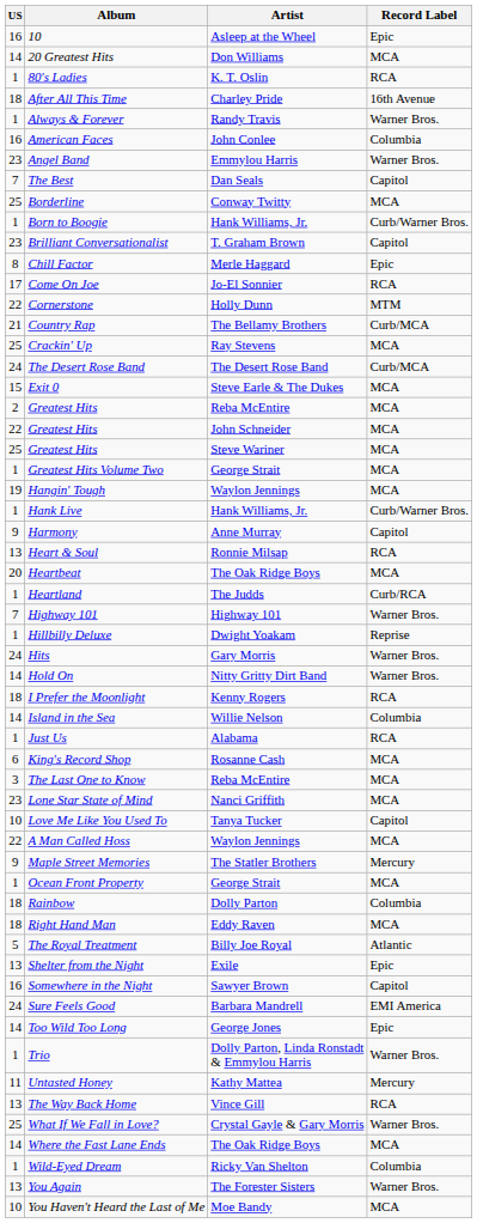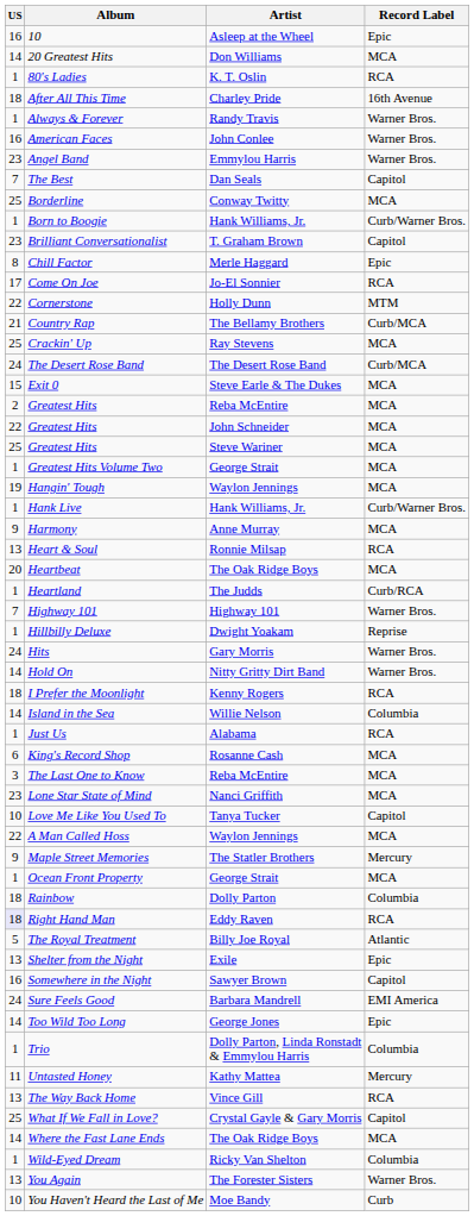American Faces | Record Label: Columbia -> Warner Bros.
Harmony | Record Label: Capitol -> MCA
Right Hand Man | US: no background -> lavender background
Right Hand Man | Record Label: MCA -> RCA
Trio | Record Label: Warner Bros. -> Columbia
What If We Fall in Love? | Record Label: Warner Bros. -> Capitol
You Haven't Heard the Last of Me | Record Label: MCA -> Curb
